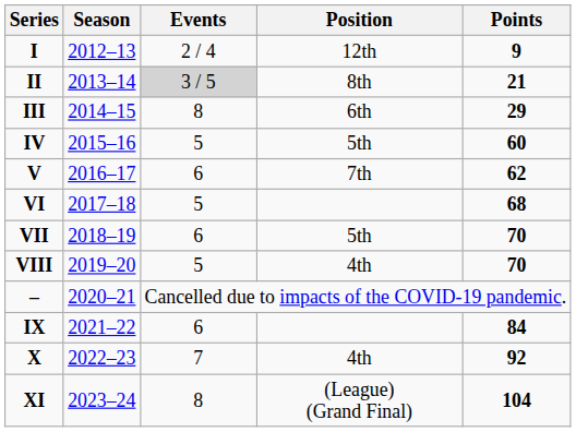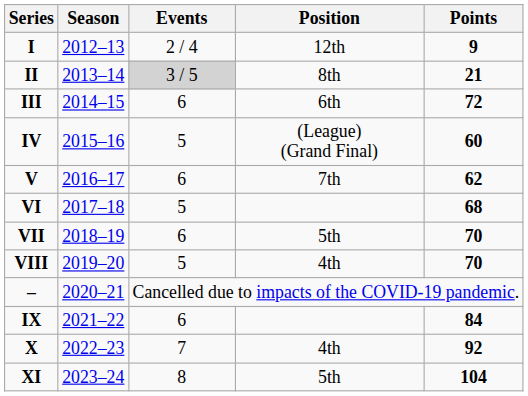III | Events: 8 -> 6
III | Points: 29 -> 72
IV | Position: 5th -> (League) (Grand Final)
XI | Position: (League) (Grand Final) -> 5th
